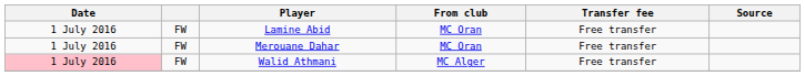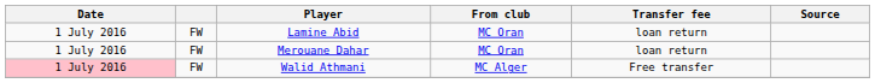Lamine Abid | Transfer fee: Free transfer -> loan return
Merouane Dahar | Transfer fee: Free transfer -> loan return
